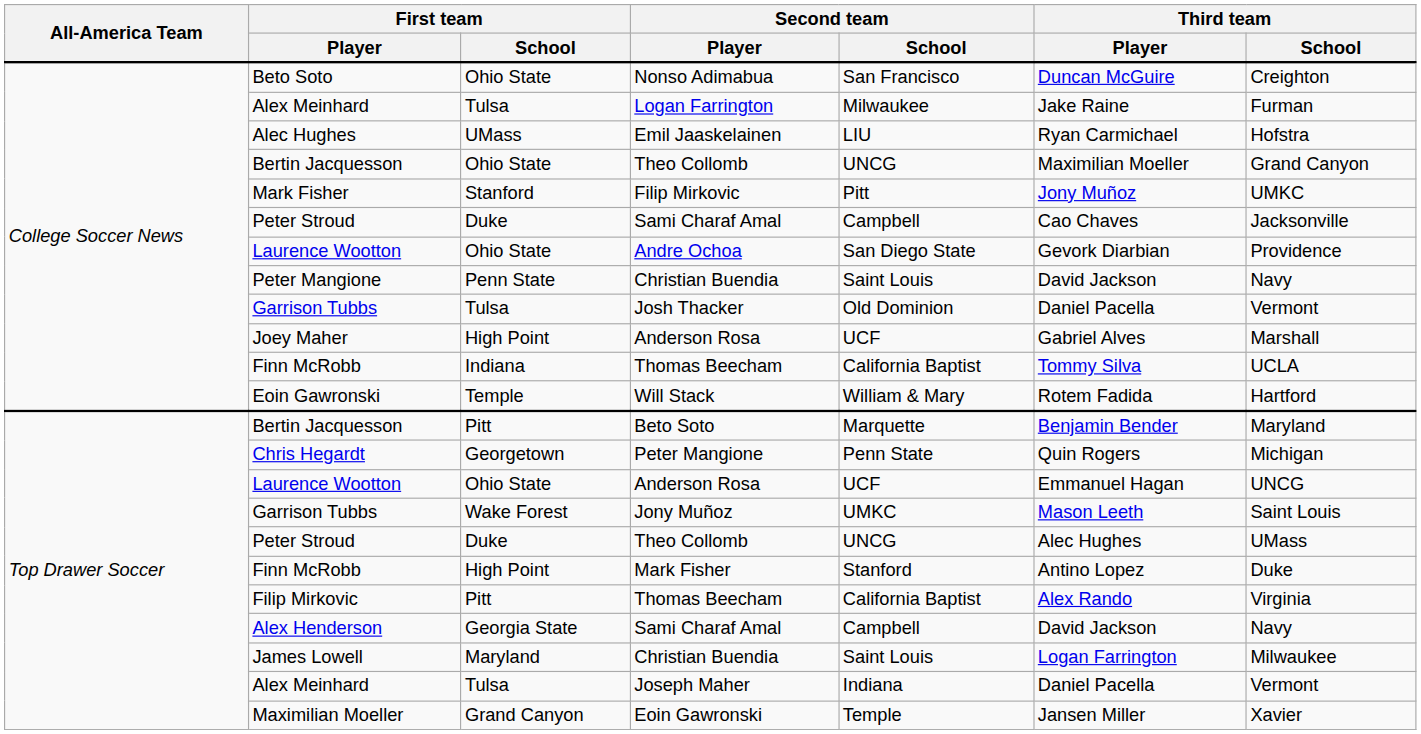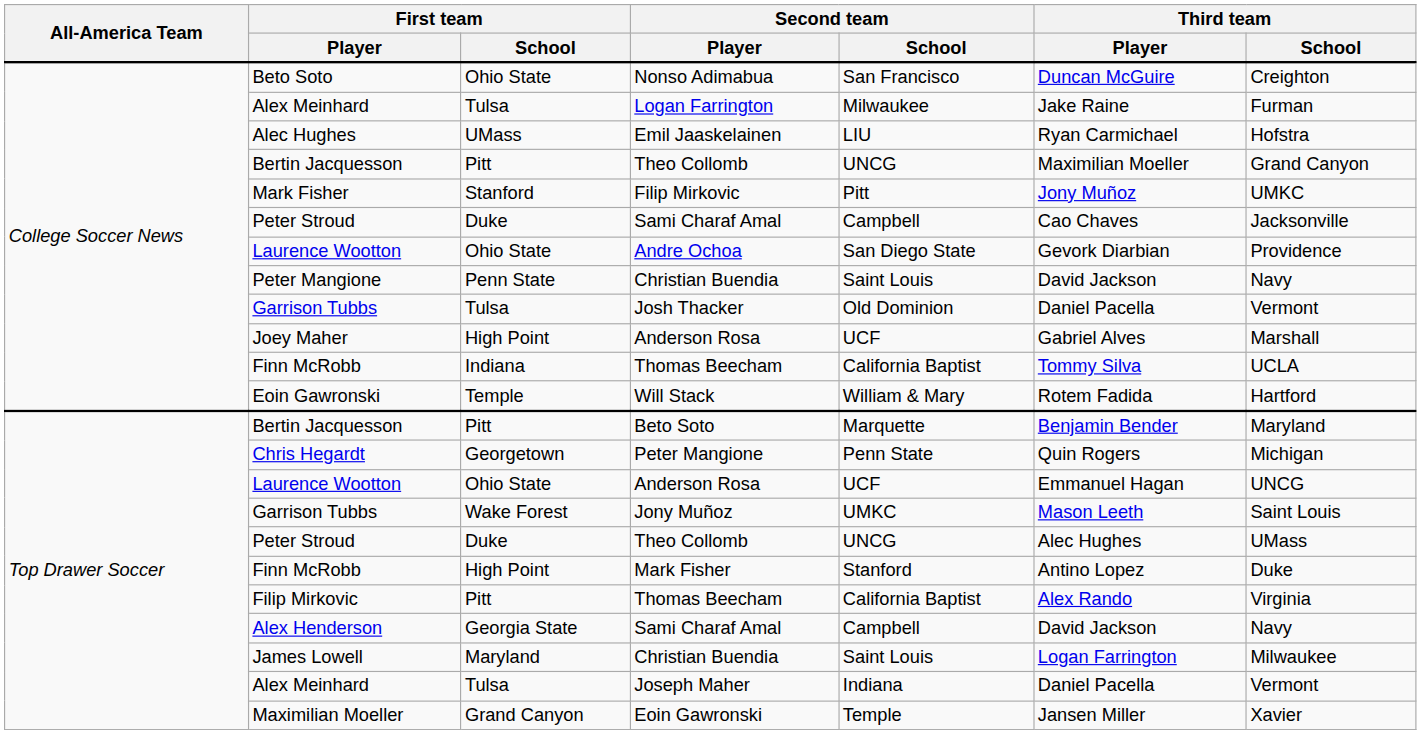Bertin Jacquesson / Theo Collomb | First team / School: Ohio State -> Pitt
